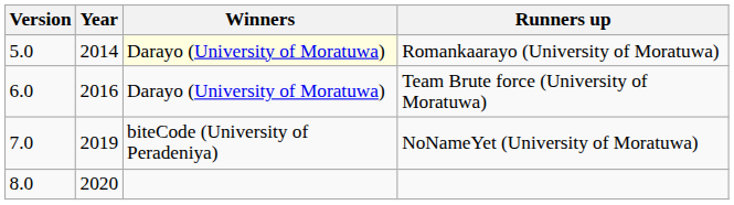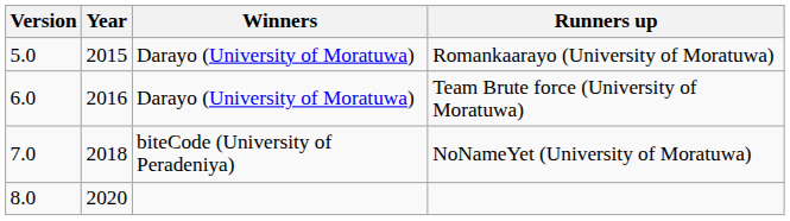Romankaarayo (University of Moratuwa) | Year: 2014 -> 2015
Romankaarayo (University of Moratuwa) | Winners: lightyellow background -> no background
NoNameYet (University of Moratuwa) | Year: 2019 -> 2018
